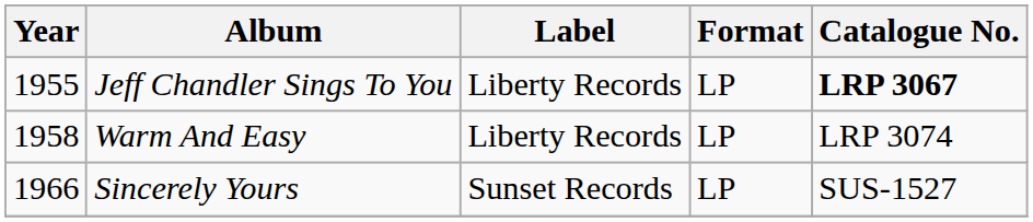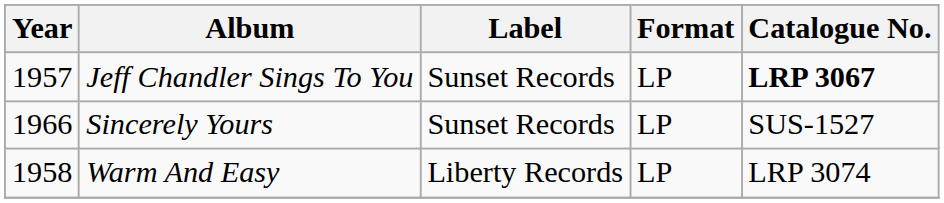Jeff Chandler Sings To You | Year: 1955 -> 1957
Jeff Chandler Sings To You | Label: Liberty Records -> Sunset Records
rows swapped: Warm And Easy <-> Sincerely Yours
